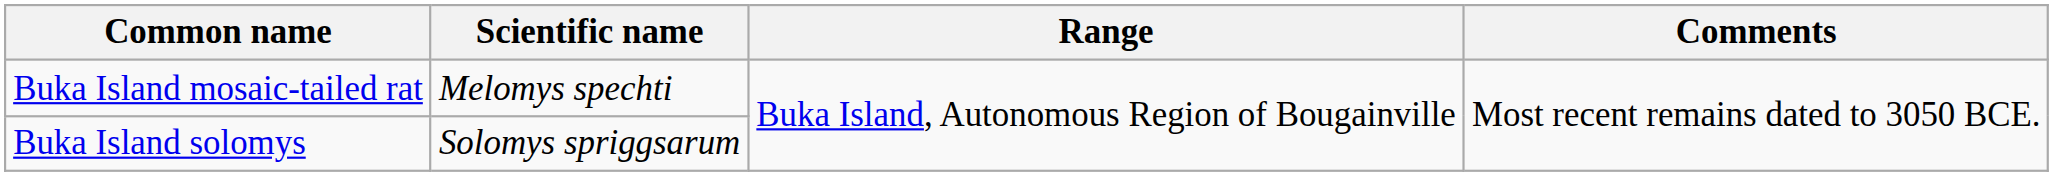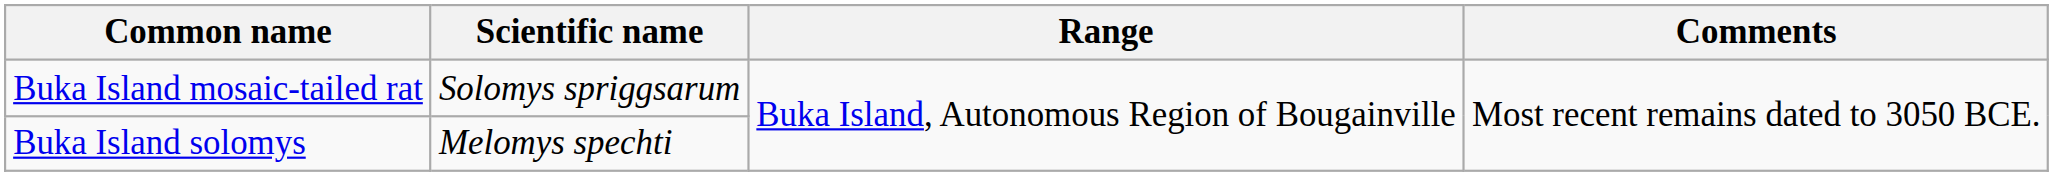Buka Island mosaic-tailed rat | Scientific name: Melomys spechti -> Solomys spriggsarum
Buka Island solomys | Scientific name: Solomys spriggsarum -> Melomys spechti
